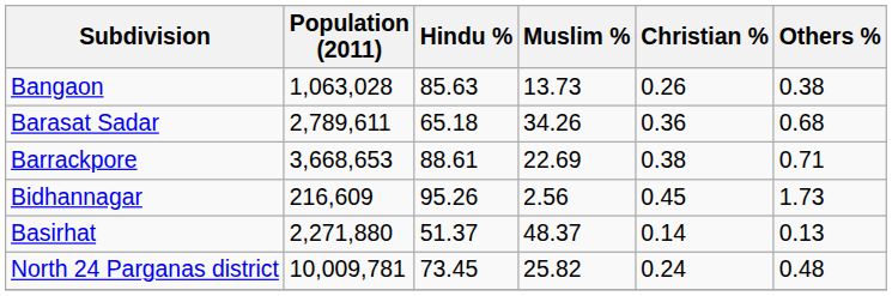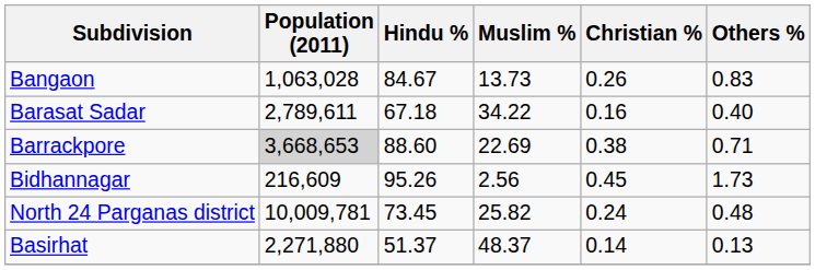Bangaon | Hindu %: 85.63 -> 84.67
Bangaon | Others %: 0.38 -> 0.83
Barasat Sadar | Hindu %: 65.18 -> 67.18
Barasat Sadar | Muslim %: 34.26 -> 34.22
Barasat Sadar | Christian %: 0.36 -> 0.16
Barasat Sadar | Others %: 0.68 -> 0.40
Barrackpore | Population (2011): no background -> lightgrey background
Barrackpore | Hindu %: 88.61 -> 88.60
rows swapped: Basirhat <-> North 24 Parganas district
